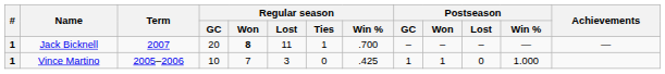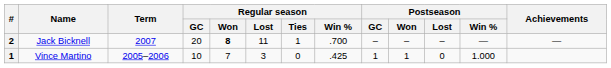Jack Bicknell | #: 1 -> 2
